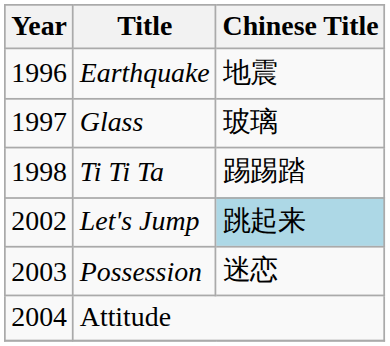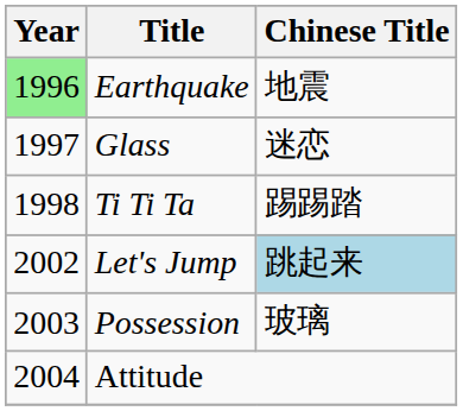Earthquake | Year: no background -> lightgreen background
Glass | Chinese Title: 玻璃 -> 迷恋
Possession | Chinese Title: 迷恋 -> 玻璃
